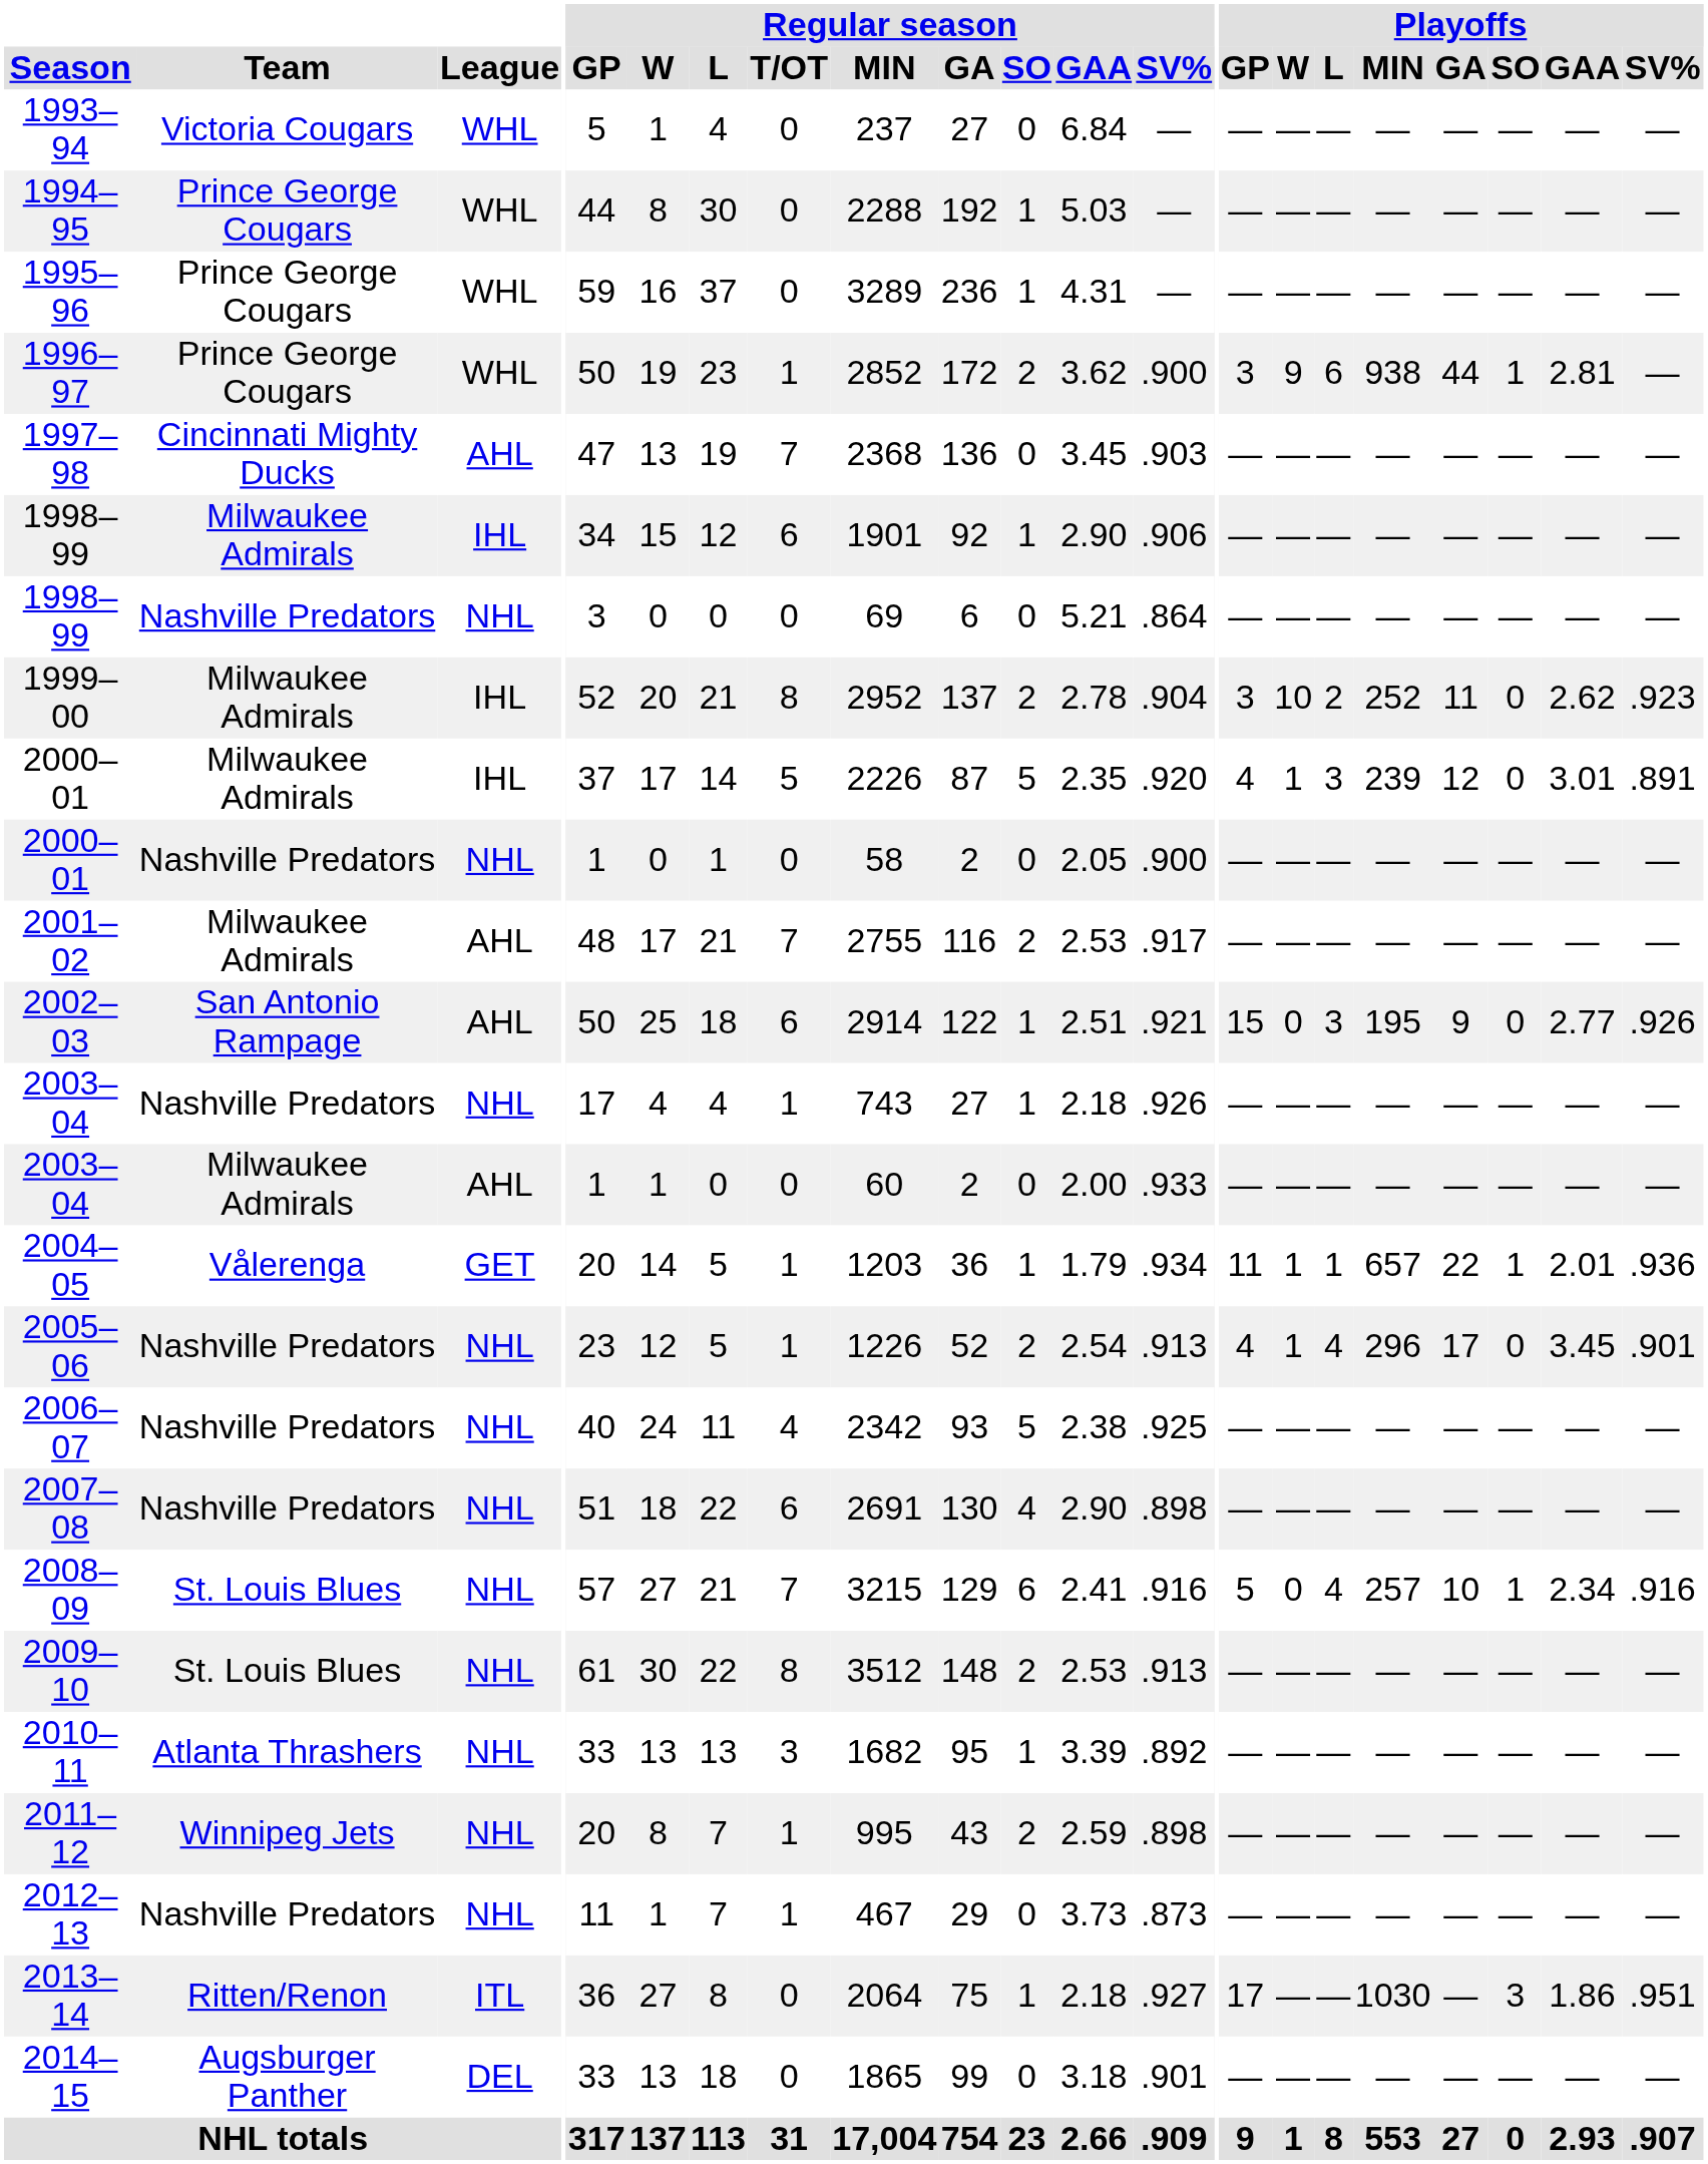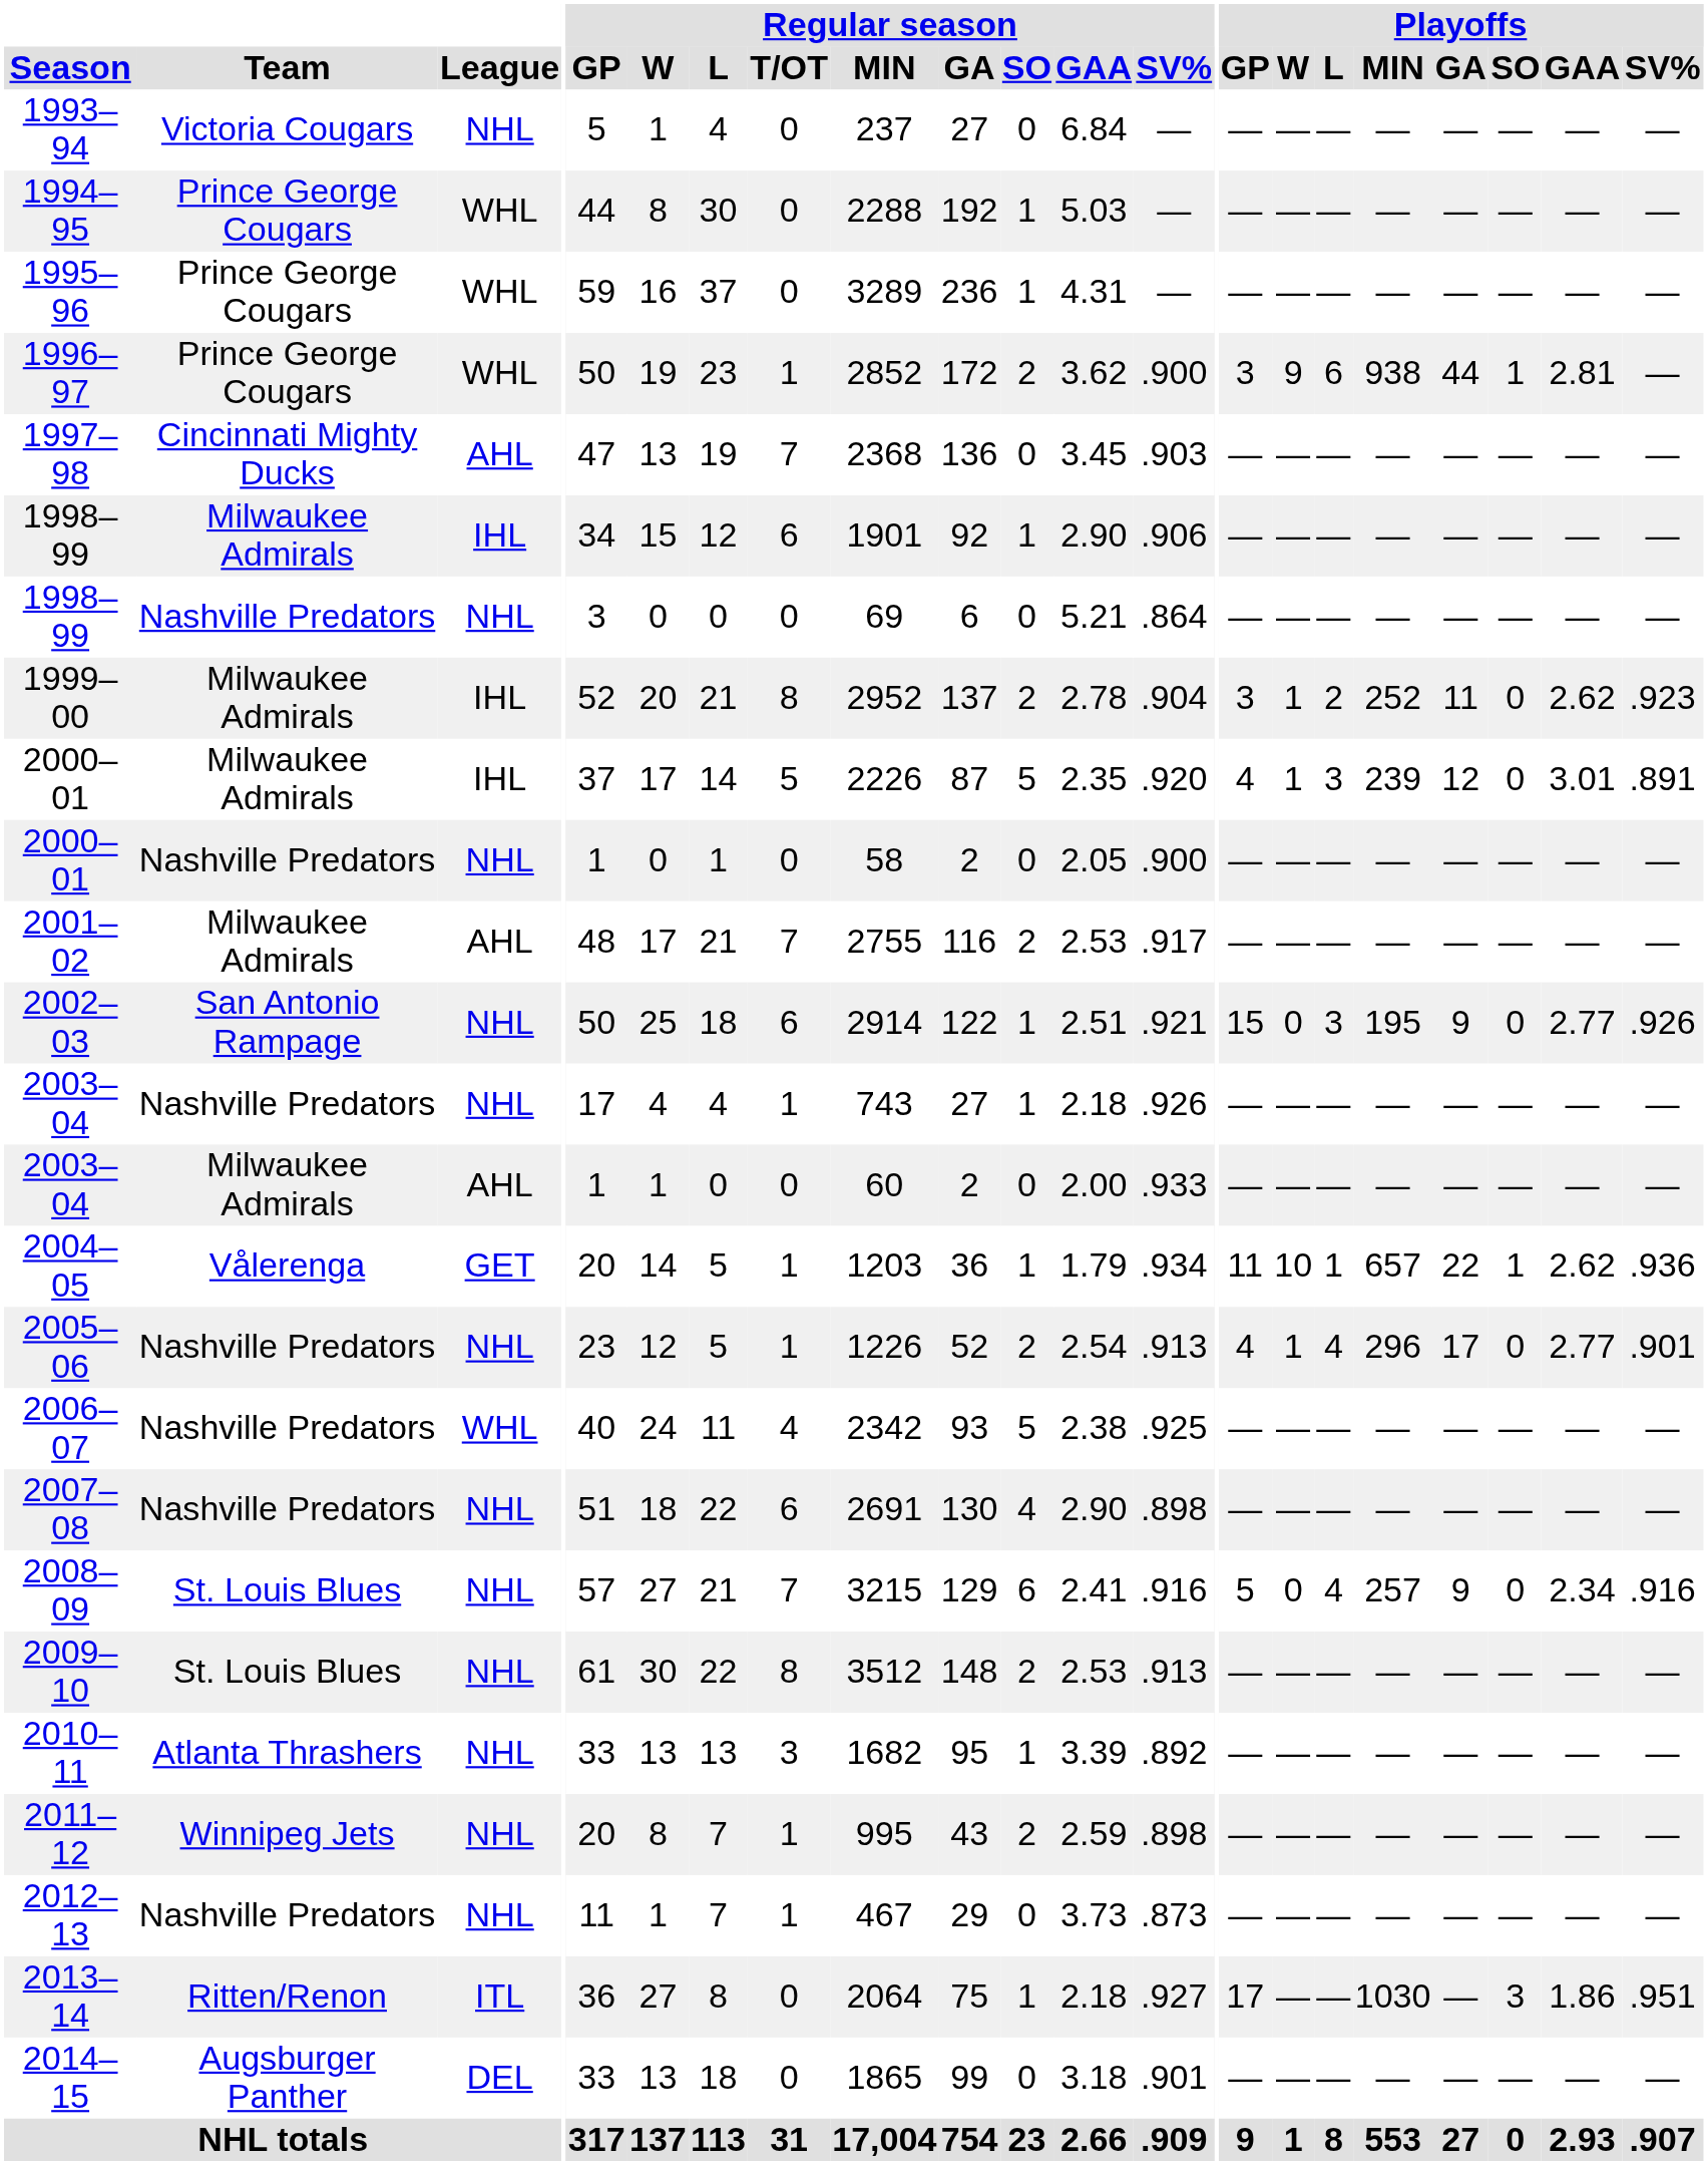1993–94 | League: WHL -> NHL
1999–00 | Playoffs / W: 10 -> 1
2002–03 | League: AHL -> NHL
2004–05 | Playoffs / W: 1 -> 10
2004–05 | Playoffs / GAA: 2.01 -> 2.62
2005–06 | Playoffs / GAA: 3.45 -> 2.77
2006–07 | League: NHL -> WHL
2008–09 | Playoffs / GA: 10 -> 9
2008–09 | Playoffs / SO: 1 -> 0
